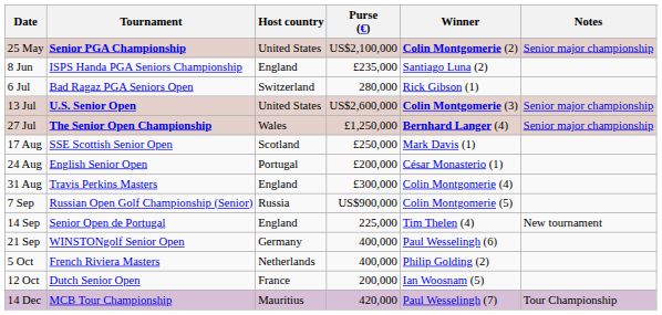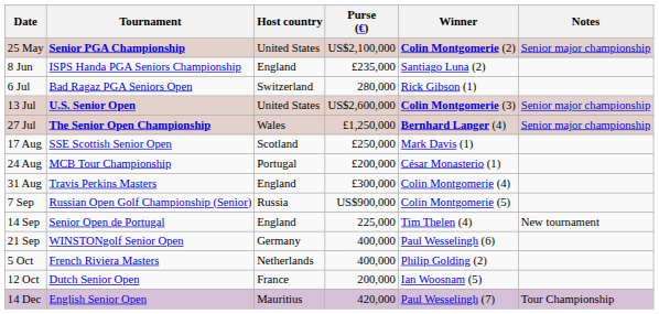24 Aug | Tournament: English Senior Open -> MCB Tour Championship
14 Dec | Tournament: MCB Tour Championship -> English Senior Open
